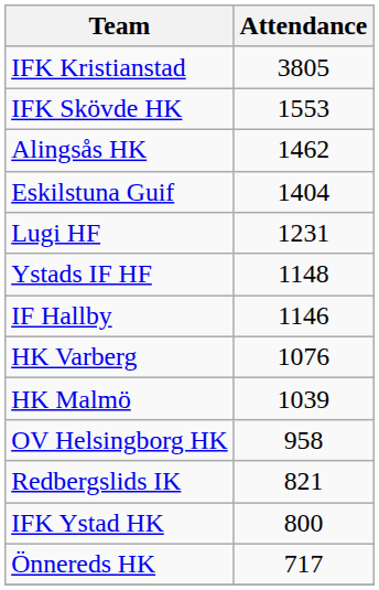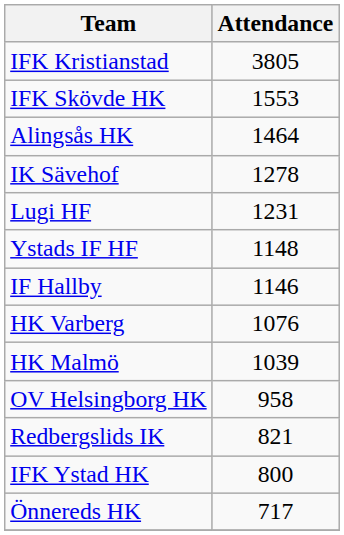Alingsås HK | Attendance: 1462 -> 1464
- row: Eskilstuna Guif | 1404
+ row: IK Sävehof | 1278
